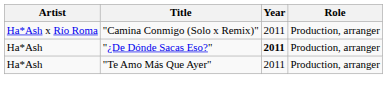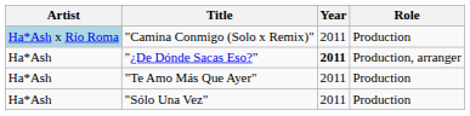"Camina Conmigo (Solo x Remix)" | Artist: no background -> lightblue background
"Camina Conmigo (Solo x Remix)" | Role: Production, arranger -> Production
"Te Amo Más Que Ayer" | Role: Production, arranger -> Production
+ row: Ha*Ash | "Sólo Una Vez" | 2011 | Production
